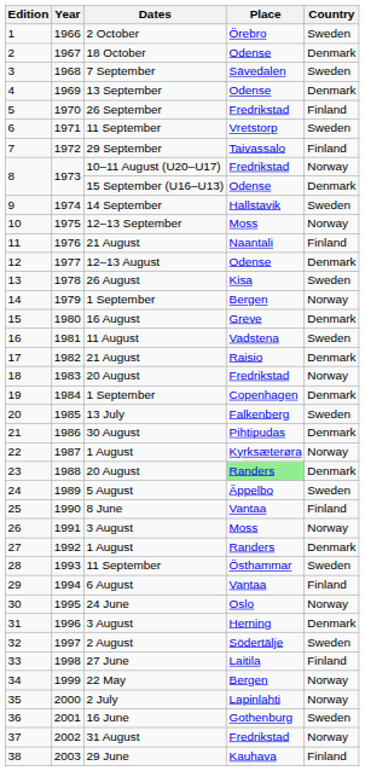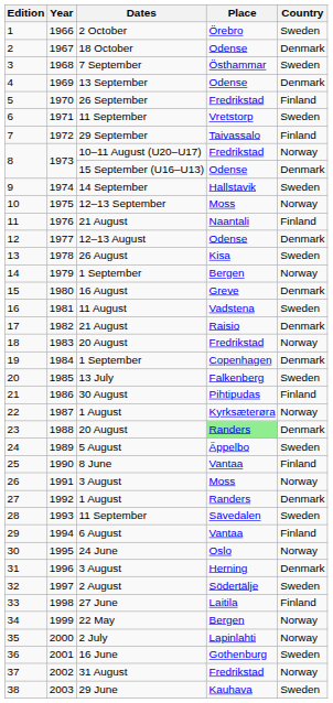3 | Place: Sävedalen -> Östhammar
21 | Country: Denmark -> Finland
28 | Place: Östhammar -> Sävedalen
38 | Country: Finland -> Sweden
